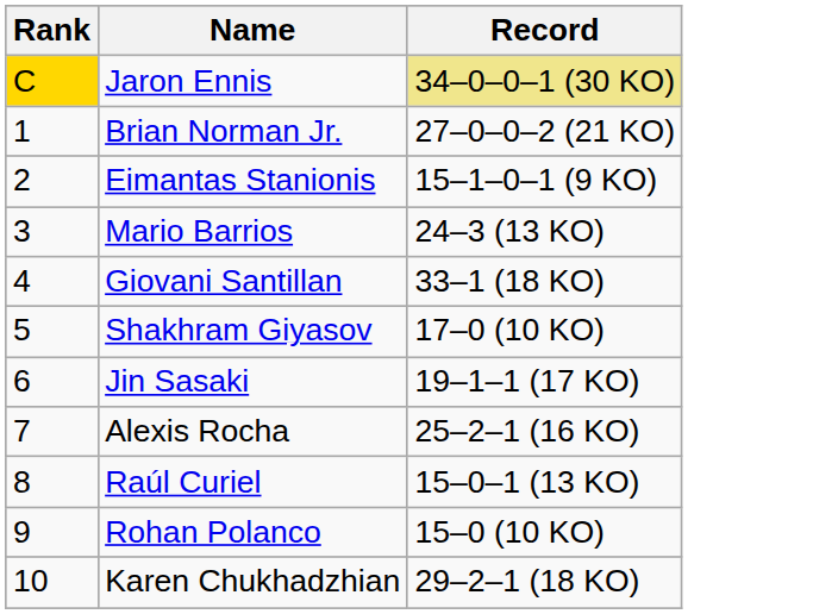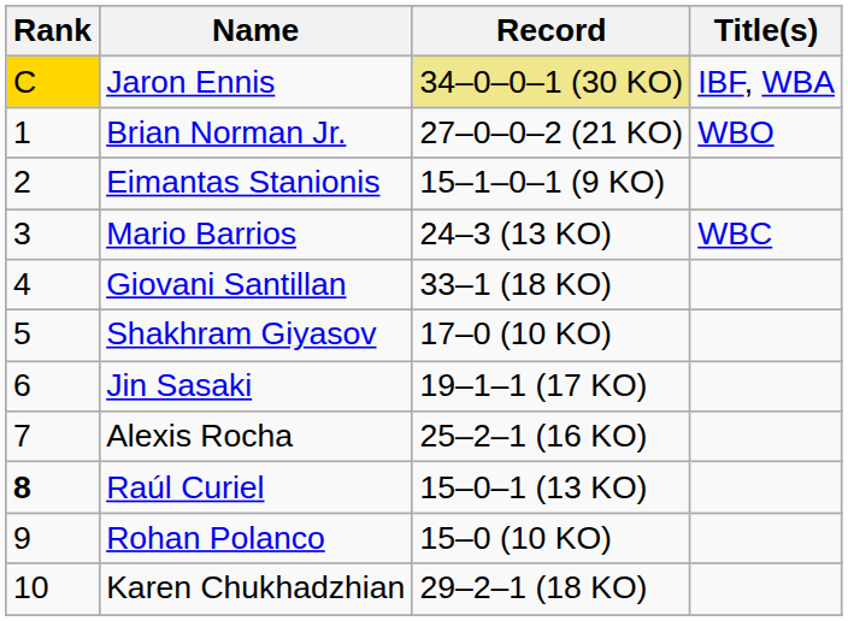+ column: Title(s) | IBF, WBA | WBO | WBC
Raúl Curiel | Rank: normal -> bold
